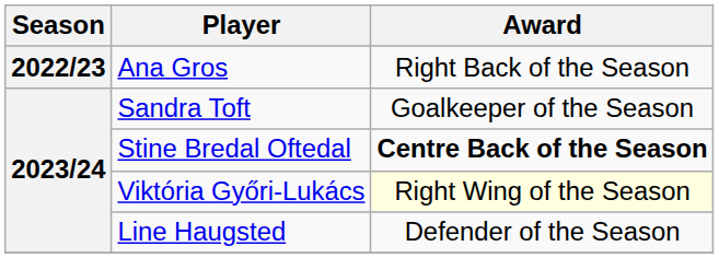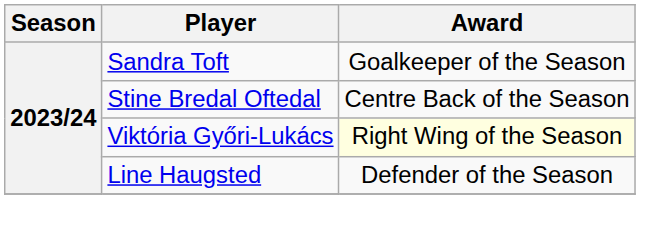- row: 2022/23 | Ana Gros | Right Back of the Season
Stine Bredal Oftedal | Award: bold -> normal
